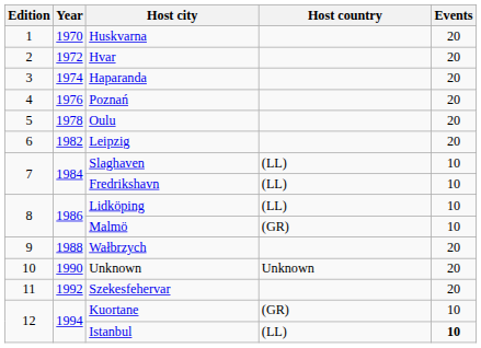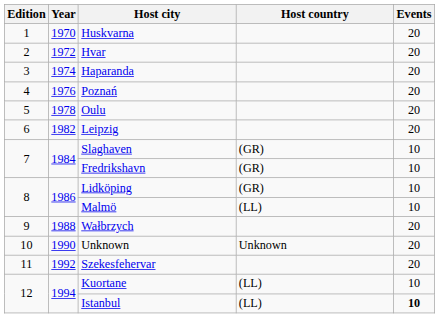Slaghaven | Host country: (LL) -> (GR)
Fredrikshavn | Host country: (LL) -> (GR)
Lidköping | Host country: (LL) -> (GR)
Malmö | Host country: (GR) -> (LL)
Kuortane | Host country: (GR) -> (LL)
